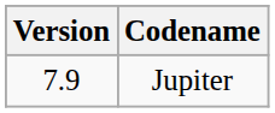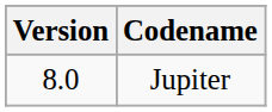Jupiter | Version: 7.9 -> 8.0
